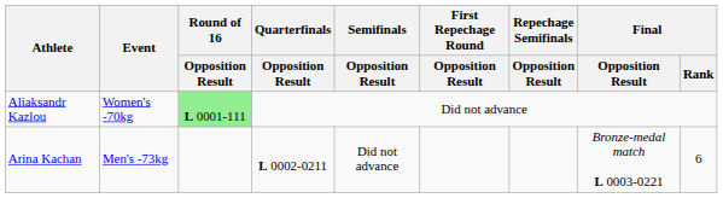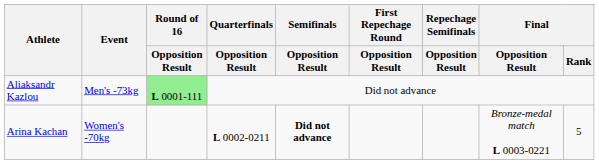Aliaksandr Kazlou | Event: Women's -70kg -> Men's -73kg
Arina Kachan | Event: Men's -73kg -> Women's -70kg
Arina Kachan | Semifinals / Opposition Result: normal -> bold
Arina Kachan | Final / Rank: 6 -> 5
